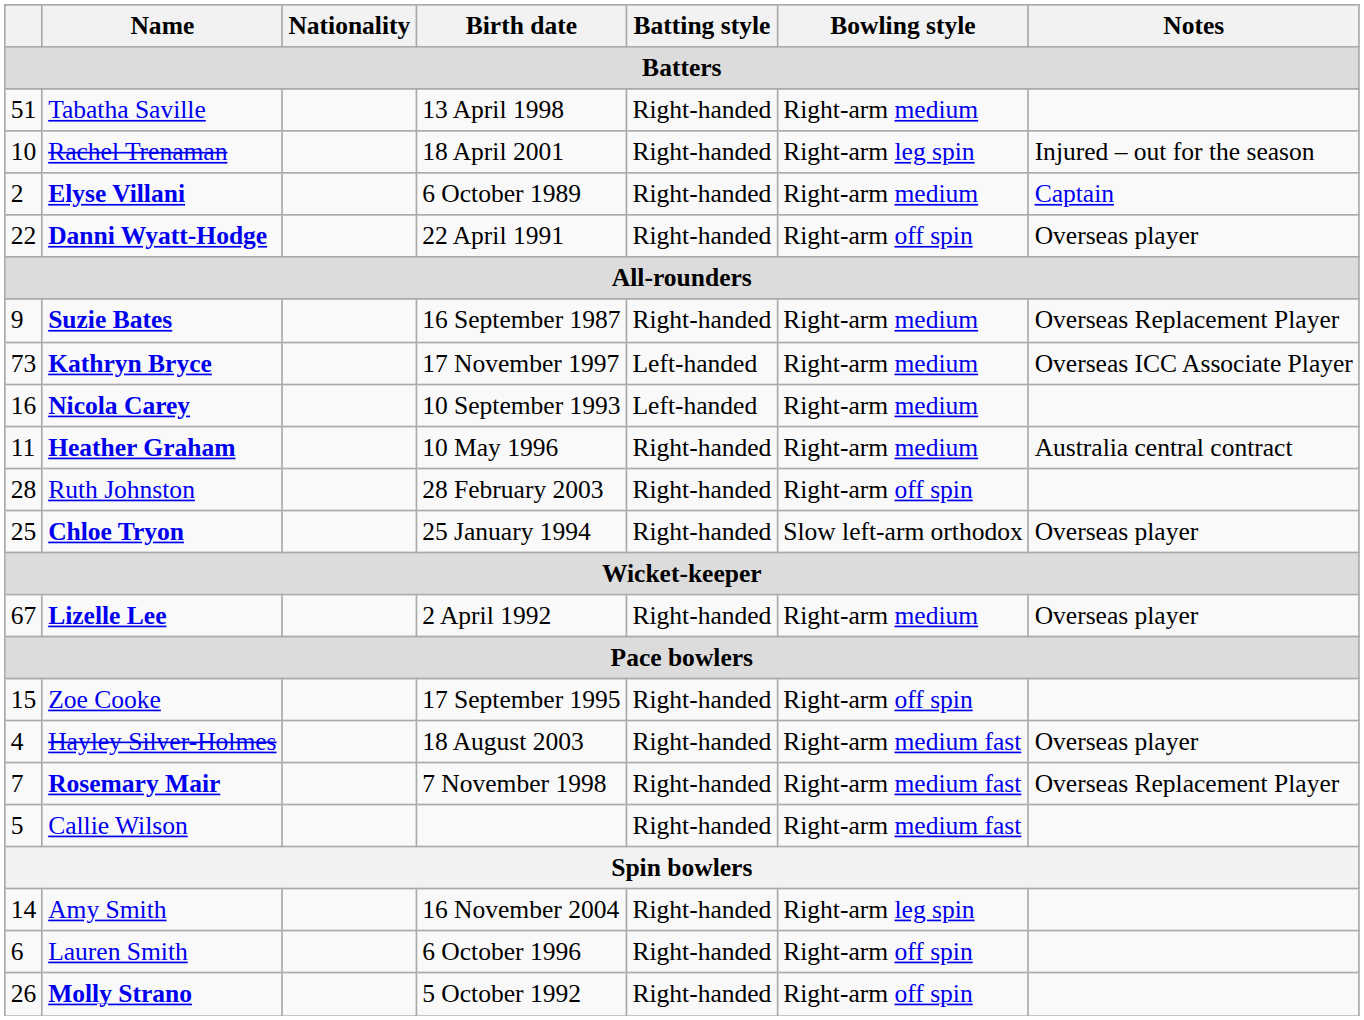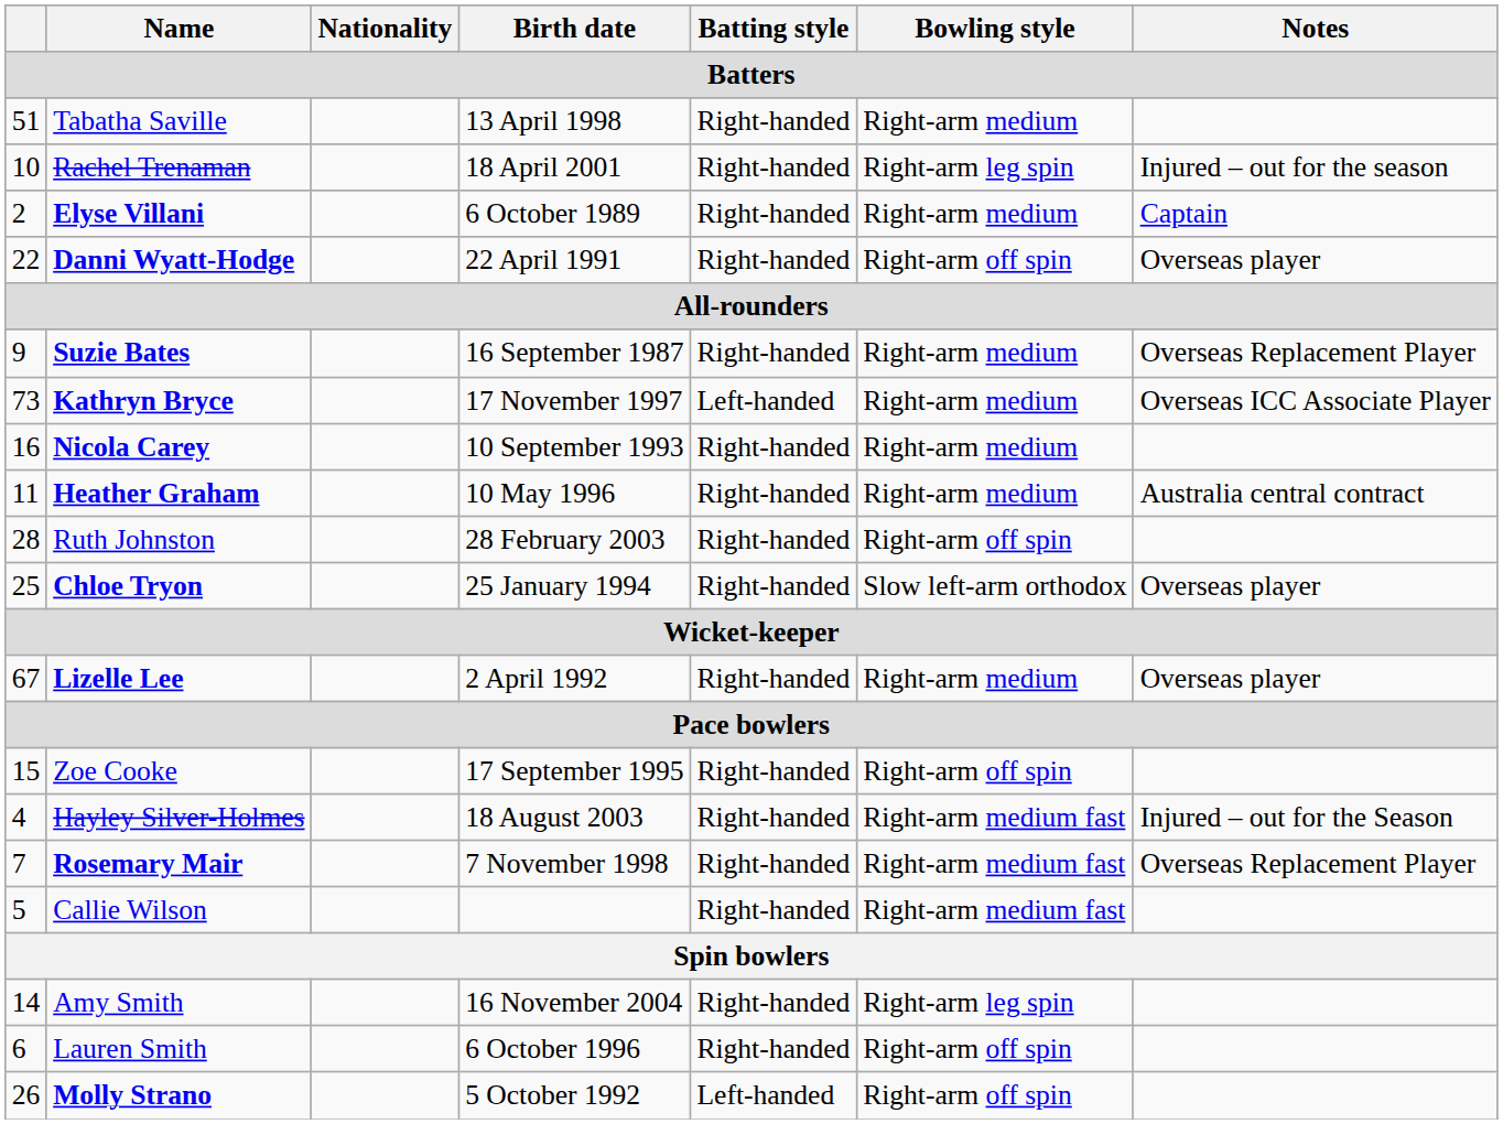Nicola Carey | Batting style / Batters: Left-handed -> Right-handed
Hayley Silver-Holmes | Notes / Batters: Overseas player -> Injured – out for the Season
Molly Strano | Batting style / Batters: Right-handed -> Left-handed
